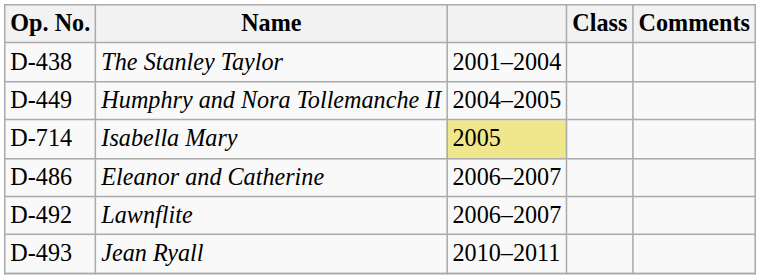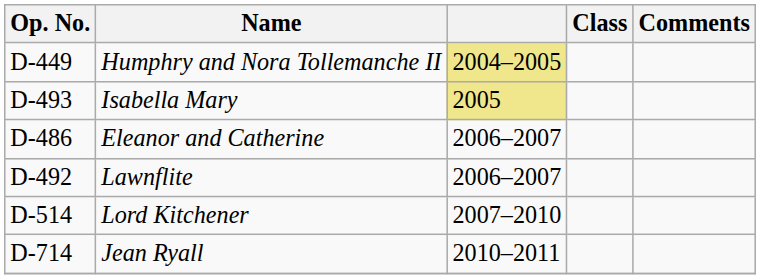- row: D-438 | The Stanley Taylor | 2001–2004
Humphry and Nora Tollemanche II | column 3: no background -> khaki background
Isabella Mary | Op. No.: D-714 -> D-493
+ row: D-514 | Lord Kitchener | 2007–2010
Jean Ryall | Op. No.: D-493 -> D-714
